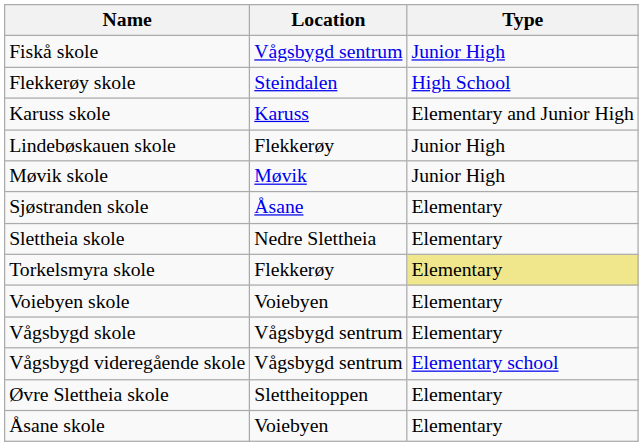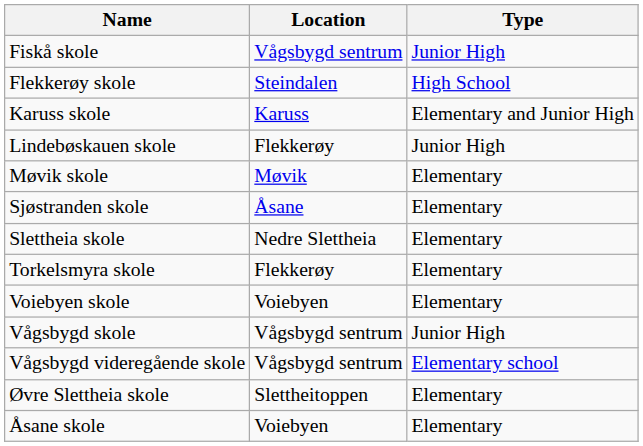Møvik skole | Type: Junior High -> Elementary
Torkelsmyra skole | Type: khaki background -> no background
Vågsbygd skole | Type: Elementary -> Junior High
